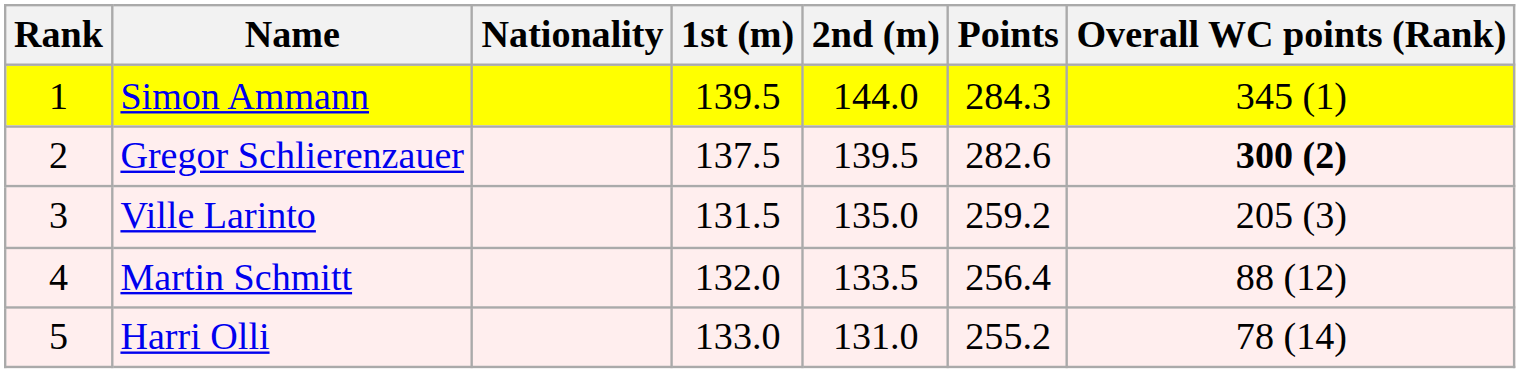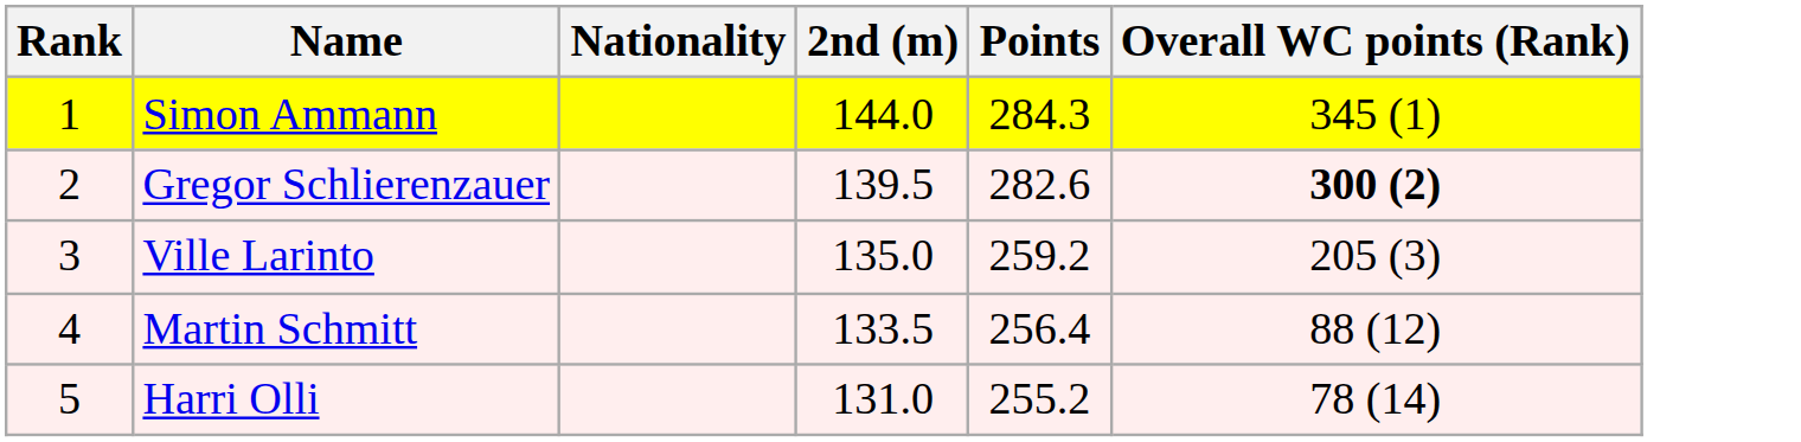- column: 1st (m) | 139.5 | 137.5 | 131.5 | 132.0 | 133.0
